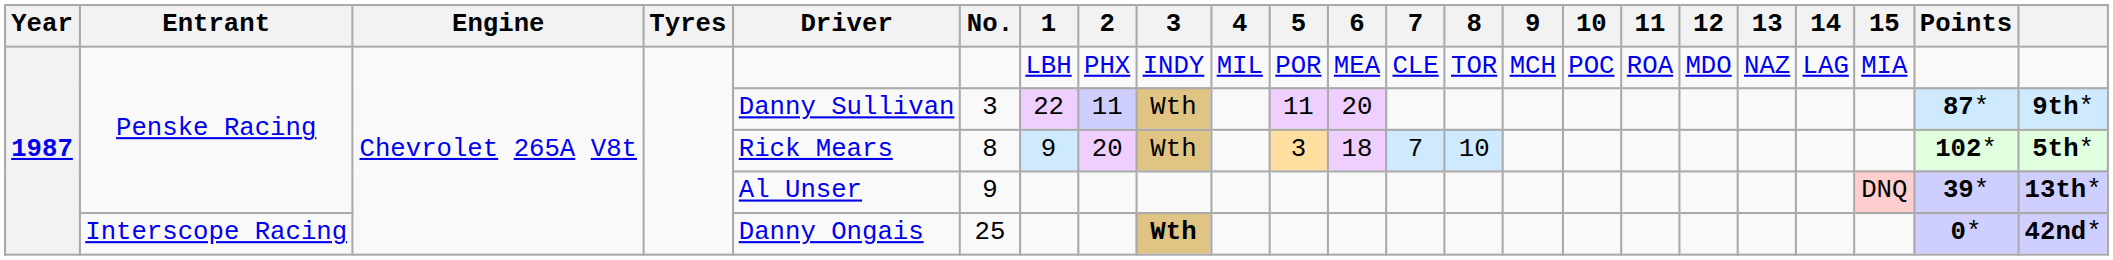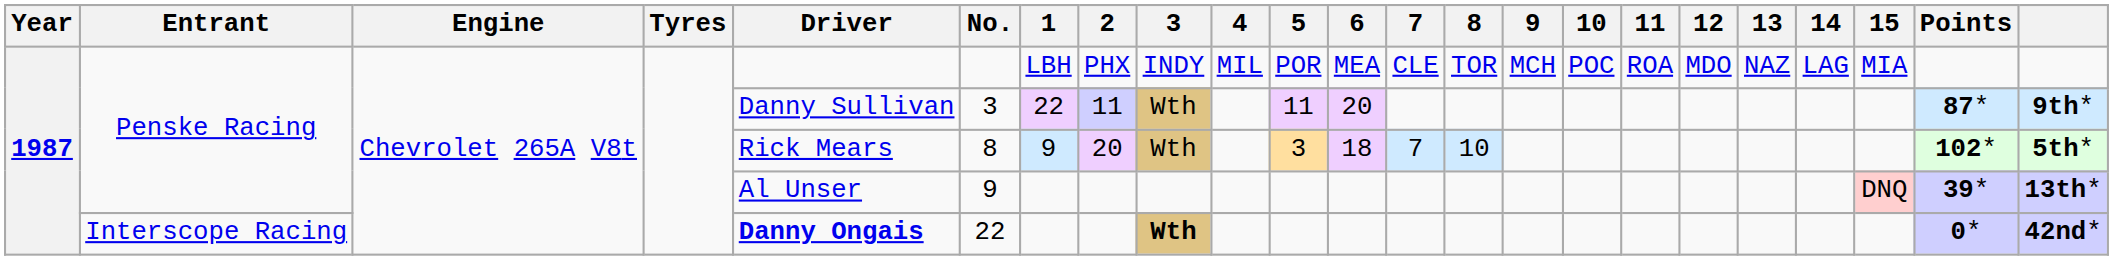Interscope Racing | Driver: normal -> bold
Interscope Racing | No.: 25 -> 22
